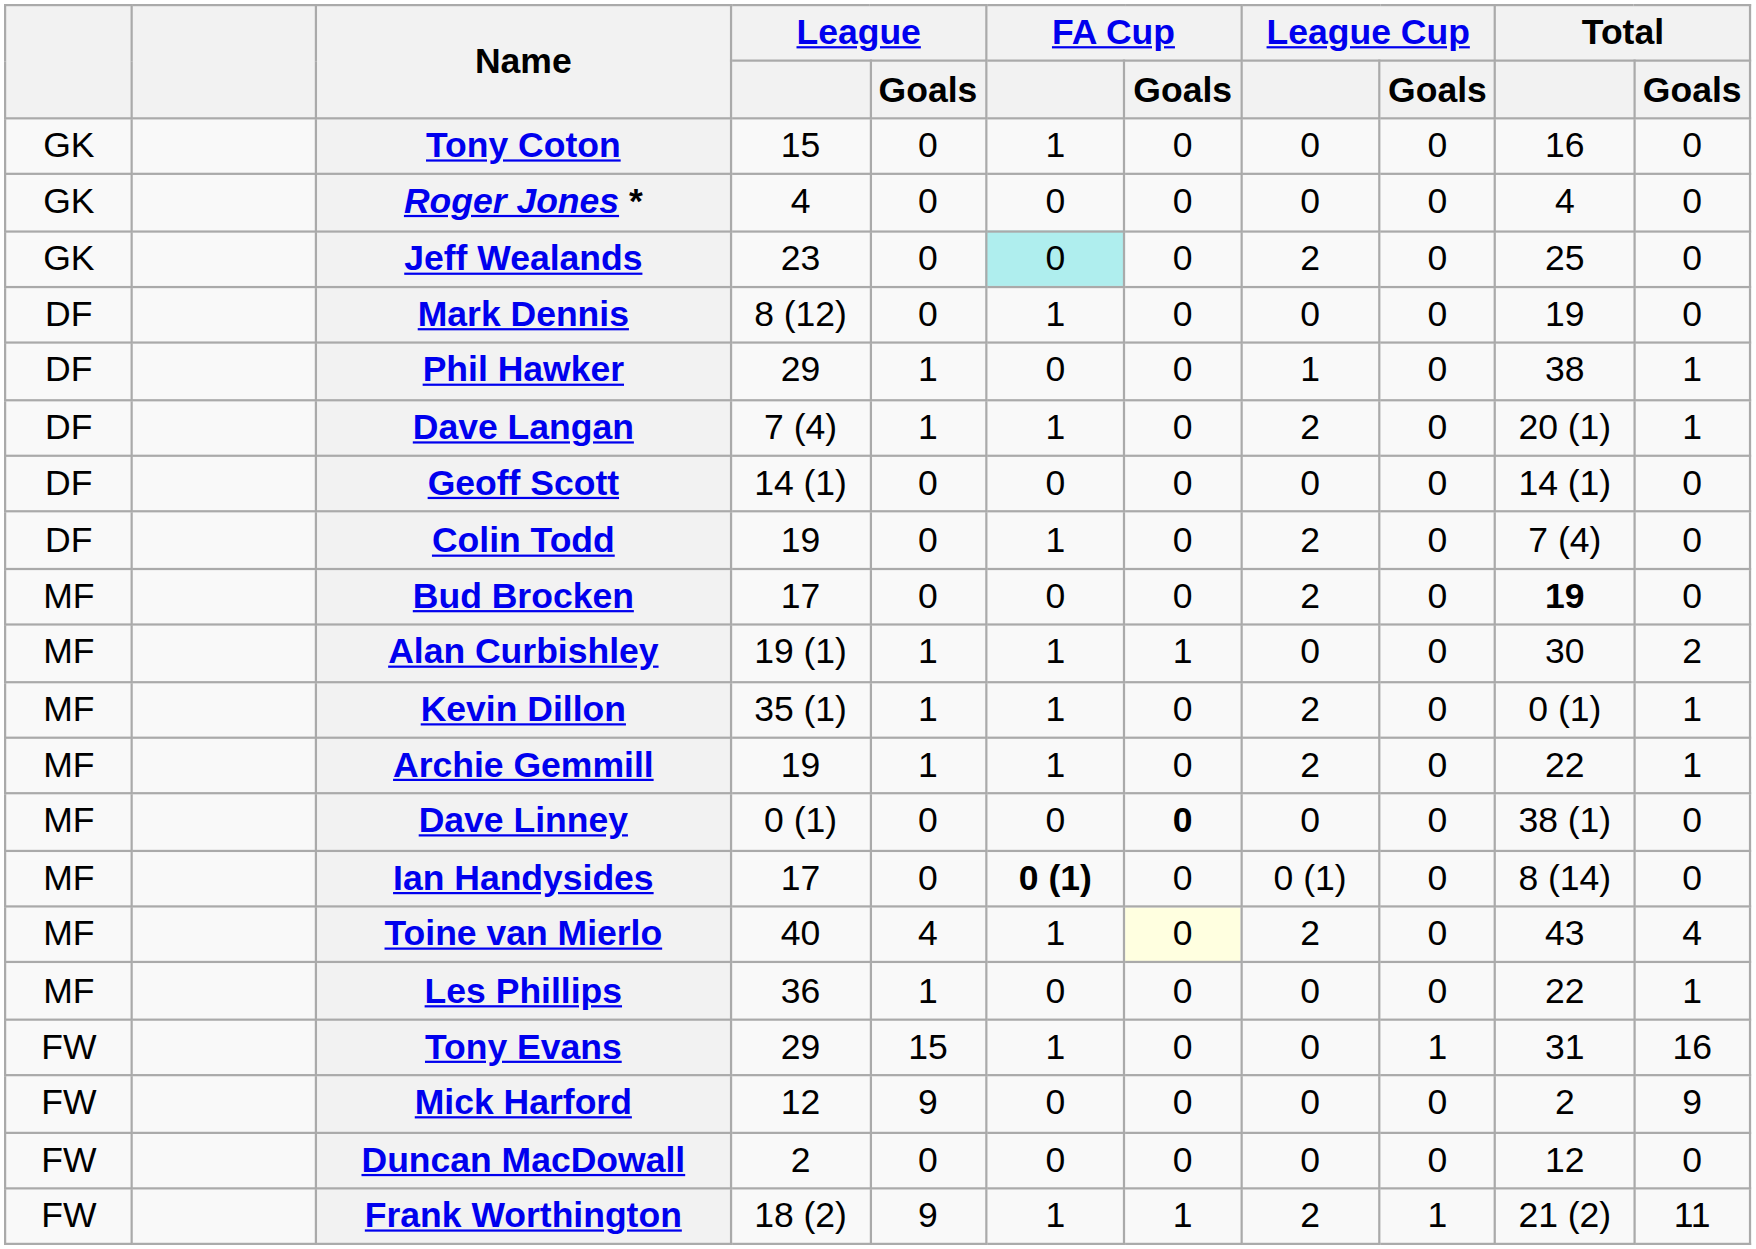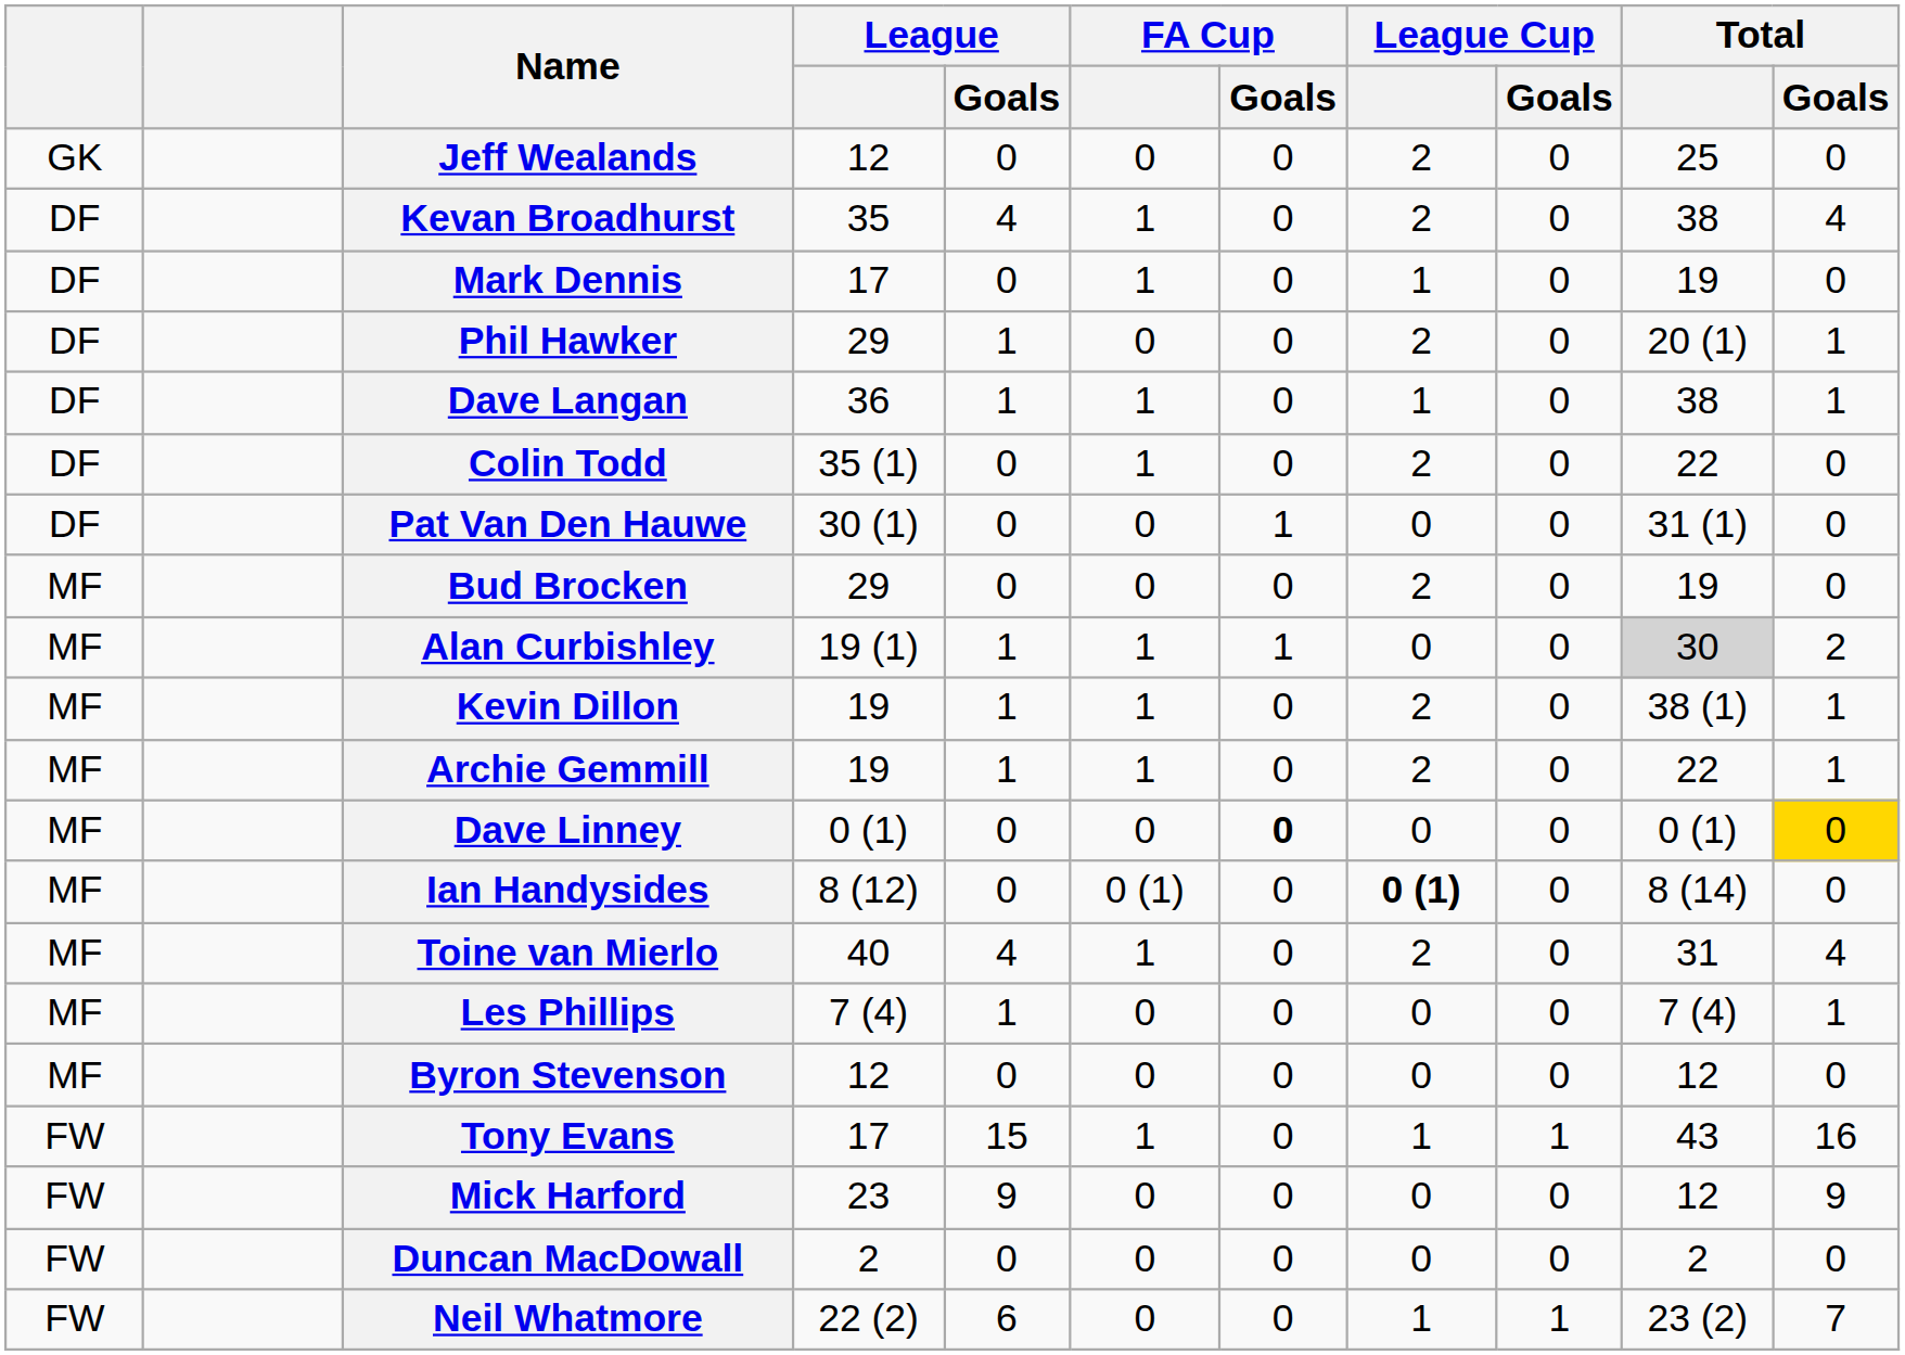- row: GK | Tony Coton | 15 | 0 | 1 | 0 | 0 | 0 | 16 | 0
- row: GK | Roger Jones * | 4 | 0 | 0 | 0 | 0 | 0 | 4 | 0
Jeff Wealands | League: 23 -> 12
Jeff Wealands | FA Cup: paleturquoise background -> no background
+ row: DF | Kevan Broadhurst | 35 | 4 | 1 | 0 | 2 | 0 | 38 | 4
Mark Dennis | League: 8 (12) -> 17
Mark Dennis | League Cup: 0 -> 1
Phil Hawker | League Cup: 1 -> 2
Phil Hawker | Total: 38 -> 20 (1)
Dave Langan | League: 7 (4) -> 36
Dave Langan | League Cup: 2 -> 1
Dave Langan | Total: 20 (1) -> 38
- row: DF | Geoff Scott | 14 (1) | 0 | 0 | 0 | 0 | 0 | 14 (1) | 0
Colin Todd | League: 19 -> 35 (1)
Colin Todd | Total: 7 (4) -> 22
+ row: DF | Pat Van Den Hauwe | 30 (1) | 0 | 0 | 1 | 0 | 0 | 31 (1) | 0
Bud Brocken | League: 17 -> 29
Bud Brocken | Total: bold -> normal
Alan Curbishley | Total: no background -> lightgrey background
Kevin Dillon | League: 35 (1) -> 19
Kevin Dillon | Total: 0 (1) -> 38 (1)
Dave Linney | Total: 38 (1) -> 0 (1)
Dave Linney | Total / Goals: no background -> gold background
Ian Handysides | League: 17 -> 8 (12)
Ian Handysides | FA Cup: bold -> normal
Ian Handysides | League Cup: normal -> bold
Toine van Mierlo | FA Cup / Goals: lightyellow background -> no background
Toine van Mierlo | Total: 43 -> 31
Les Phillips | League: 36 -> 7 (4)
Les Phillips | Total: 22 -> 7 (4)
+ row: MF | Byron Stevenson | 12 | 0 | 0 | 0 | 0 | 0 | 12 | 0
Tony Evans | League: 29 -> 17
Tony Evans | League Cup: 0 -> 1
Tony Evans | Total: 31 -> 43
Mick Harford | League: 12 -> 23
Mick Harford | Total: 2 -> 12
Duncan MacDowall | Total: 12 -> 2
+ row: FW | Neil Whatmore | 22 (2) | 6 | 0 | 0 | 1 | 1 | 23 (2) | 7
- row: FW | Frank Worthington | 18 (2) | 9 | 1 | 1 | 2 | 1 | 21 (2) | 11
